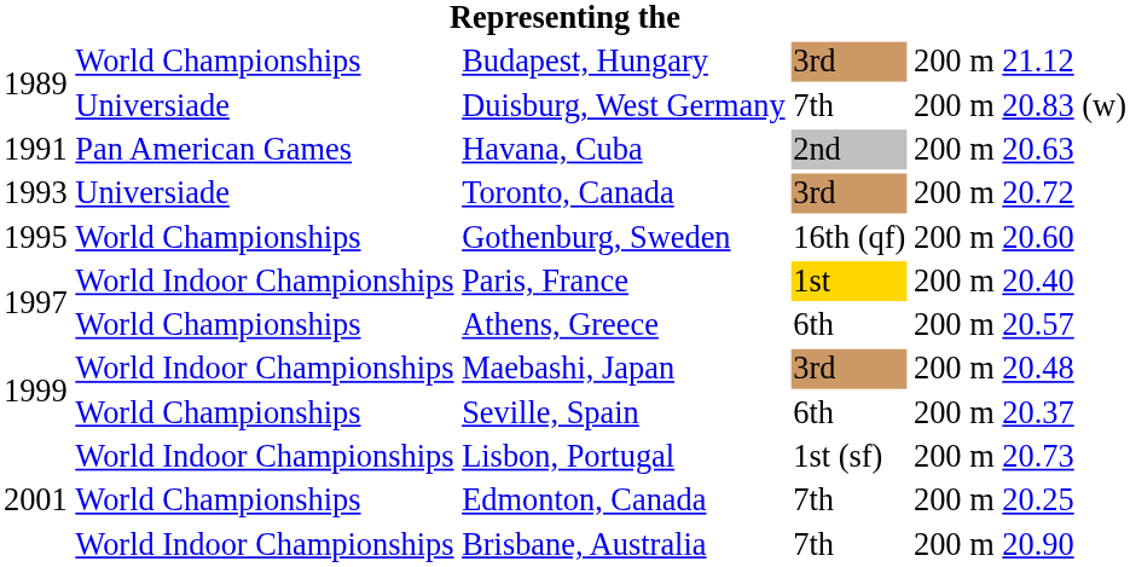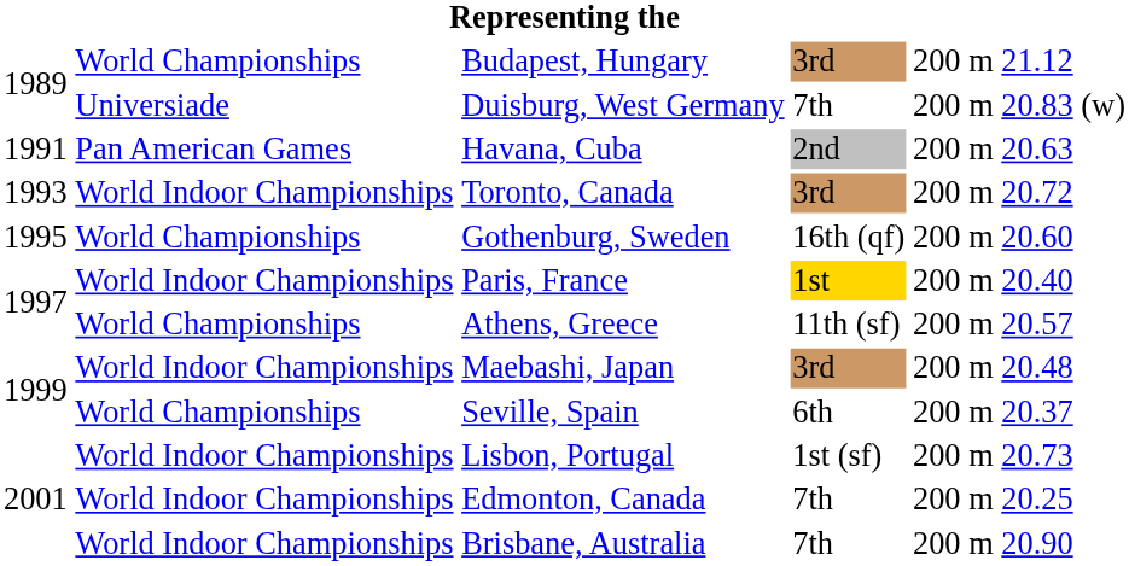Toronto, Canada | column 2: Universiade -> World Indoor Championships
Athens, Greece | column 4: 6th -> 11th (sf)
Edmonton, Canada | column 2: World Championships -> World Indoor Championships
